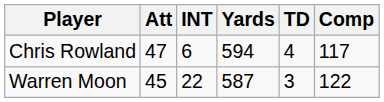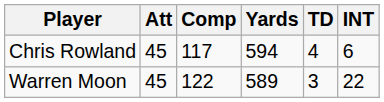columns swapped: Comp <-> INT
Chris Rowland | Att: 47 -> 45
Warren Moon | Yards: 587 -> 589
